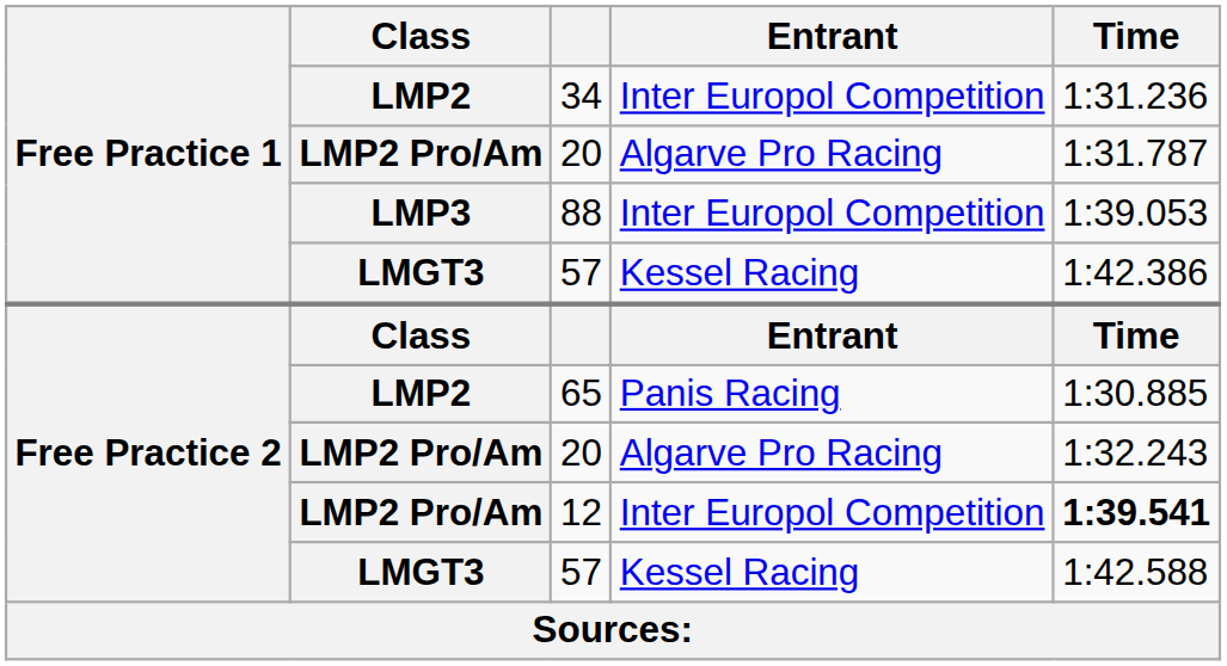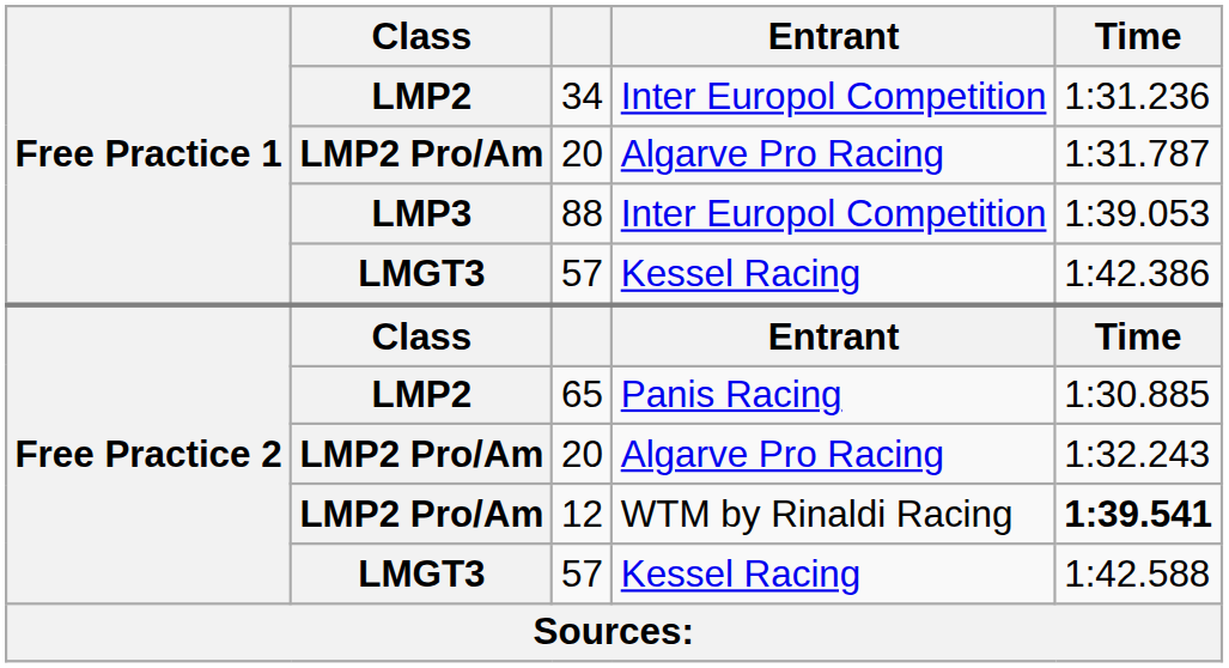12 | Entrant: Inter Europol Competition -> WTM by Rinaldi Racing
